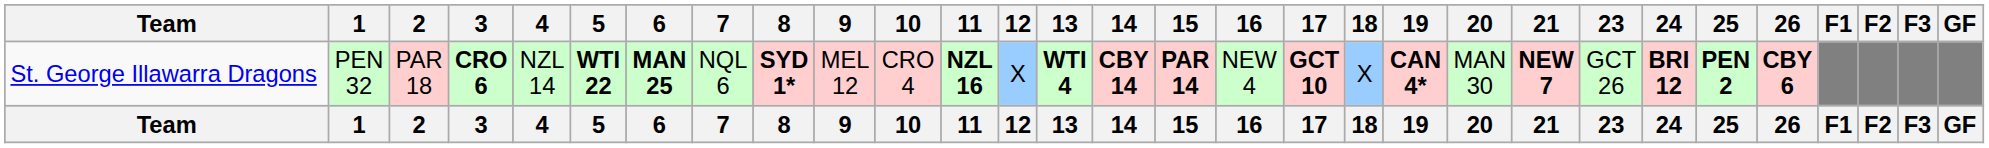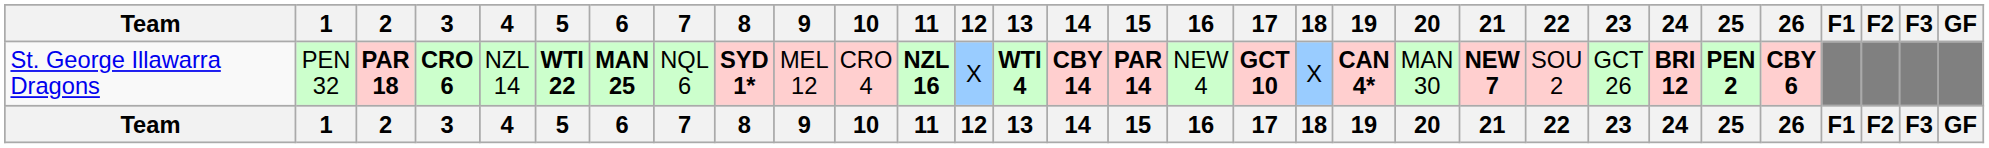+ column: 22 | SOU 2 | 22
St. George Illawarra Dragons | 2: normal -> bold
